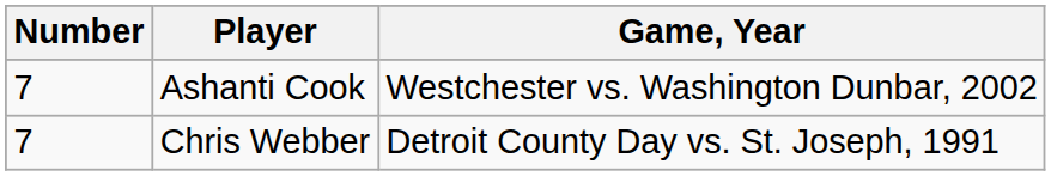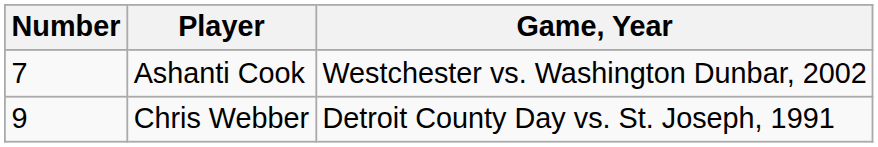Chris Webber | Number: 7 -> 9
